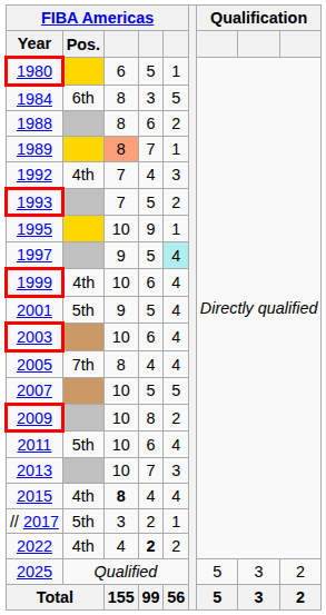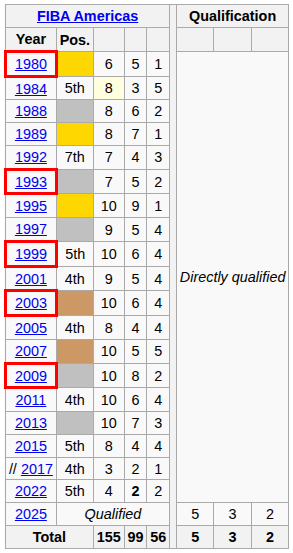1984 | FIBA Americas / Pos.: 6th -> 5th
1984 | column 3: no background -> lightyellow background
1989 | column 3: lightsalmon background -> no background
1992 | FIBA Americas / Pos.: 4th -> 7th
1997 | column 5: paleturquoise background -> no background
1999 | FIBA Americas / Pos.: 4th -> 5th
2001 | FIBA Americas / Pos.: 5th -> 4th
2005 | FIBA Americas / Pos.: 7th -> 4th
2011 | FIBA Americas / Pos.: 5th -> 4th
2015 | FIBA Americas / Pos.: 4th -> 5th
2015 | column 3: bold -> normal
// 2017 | FIBA Americas / Pos.: 5th -> 4th
2022 | FIBA Americas / Pos.: 4th -> 5th
